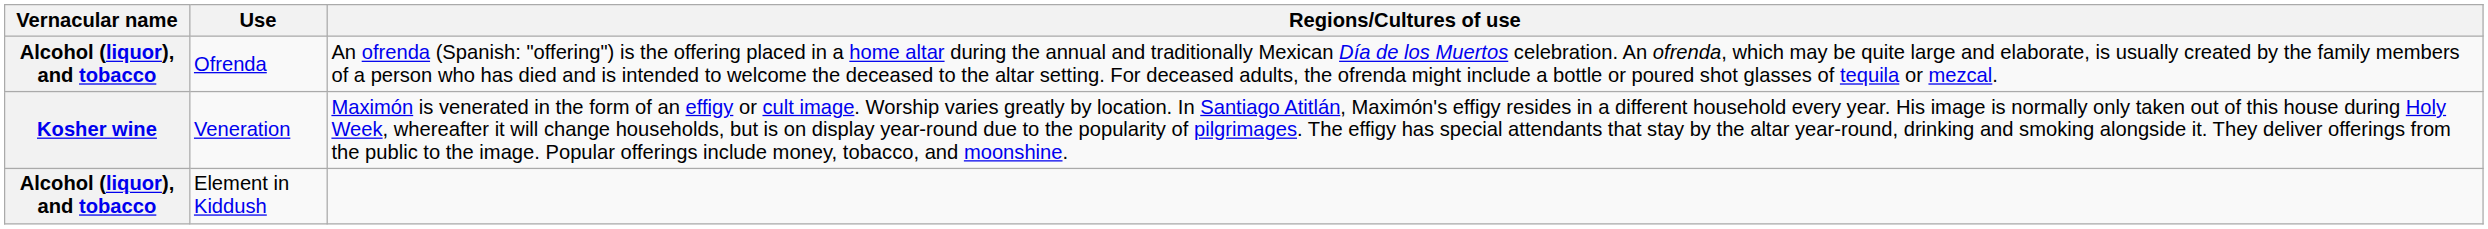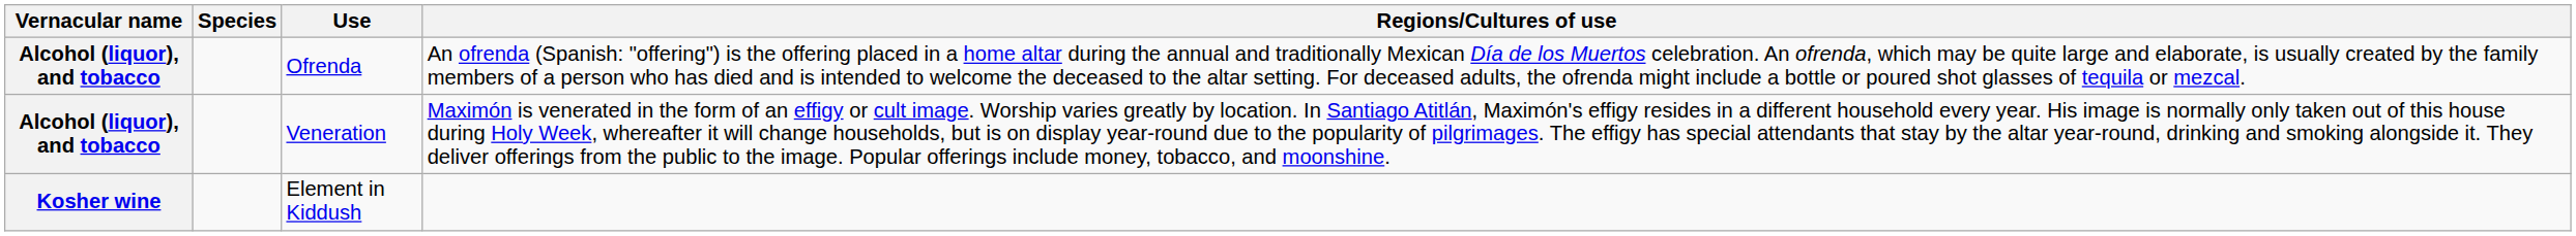+ column: Species
Veneration | Vernacular name: Kosher wine -> Alcohol (liquor), and tobacco
Element in Kiddush | Vernacular name: Alcohol (liquor), and tobacco -> Kosher wine
